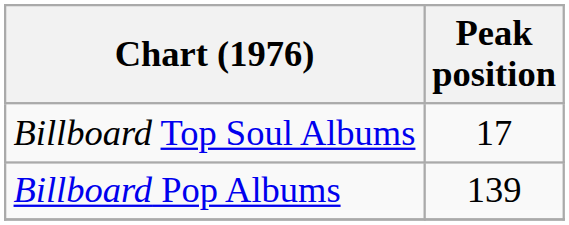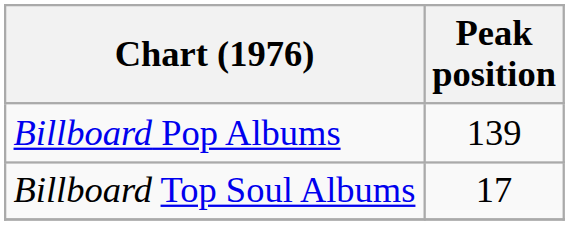rows swapped: Billboard Pop Albums <-> Billboard Top Soul Albums
